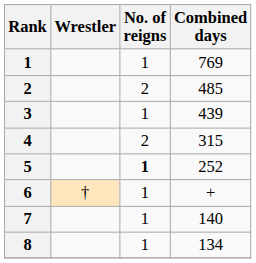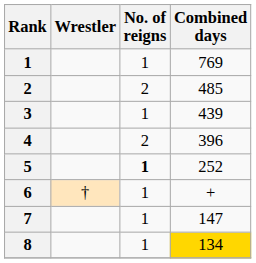4 | Combined days: 315 -> 396
7 | Combined days: 140 -> 147
8 | Combined days: no background -> gold background
